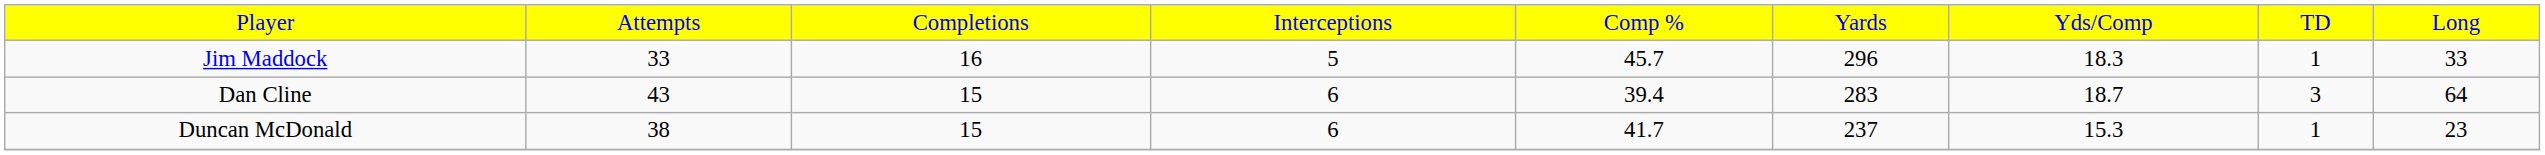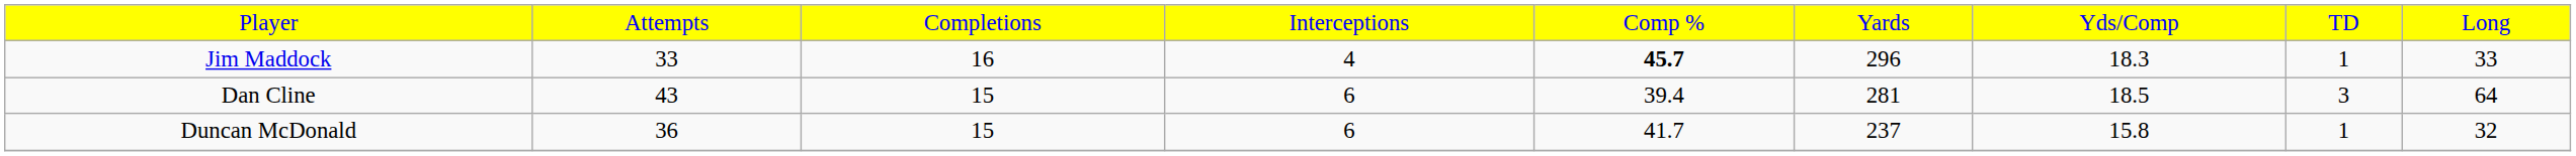Jim Maddock | column 4: 5 -> 4
Jim Maddock | column 5: normal -> bold
Dan Cline | column 6: 283 -> 281
Dan Cline | column 7: 18.7 -> 18.5
Duncan McDonald | column 2: 38 -> 36
Duncan McDonald | column 7: 15.3 -> 15.8
Duncan McDonald | column 9: 23 -> 32
